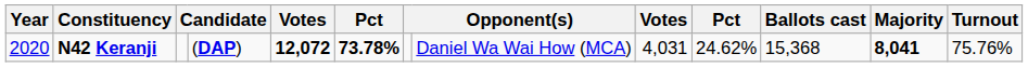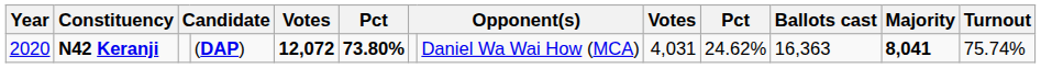N42 Keranji | column 6: 73.78% -> 73.80%
N42 Keranji | Ballots cast: 15,368 -> 16,363
N42 Keranji | Turnout: 75.76% -> 75.74%
